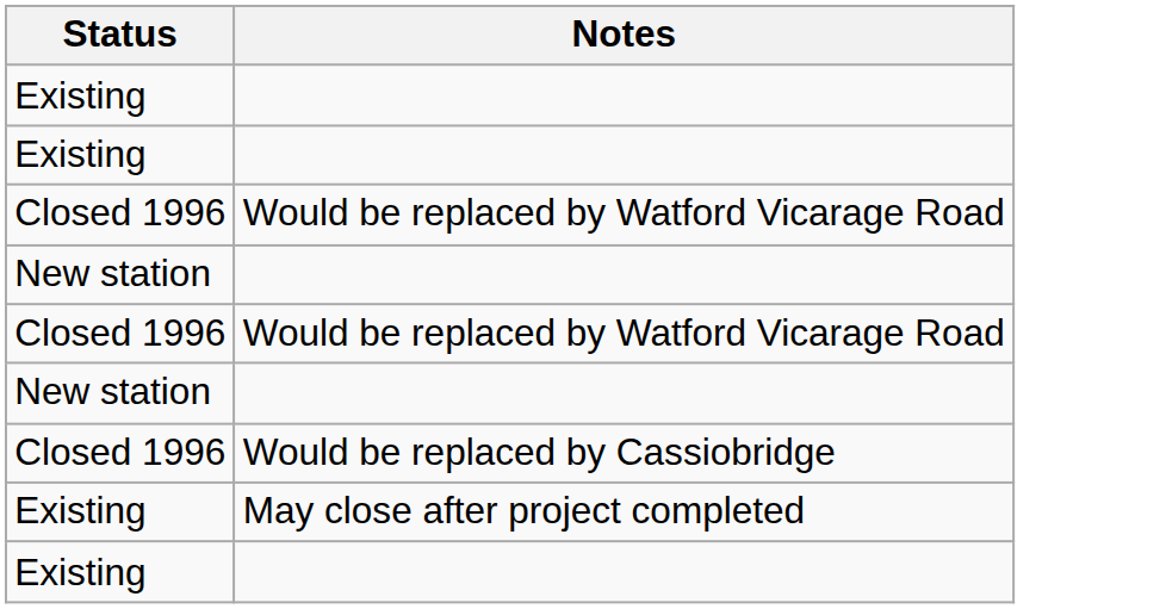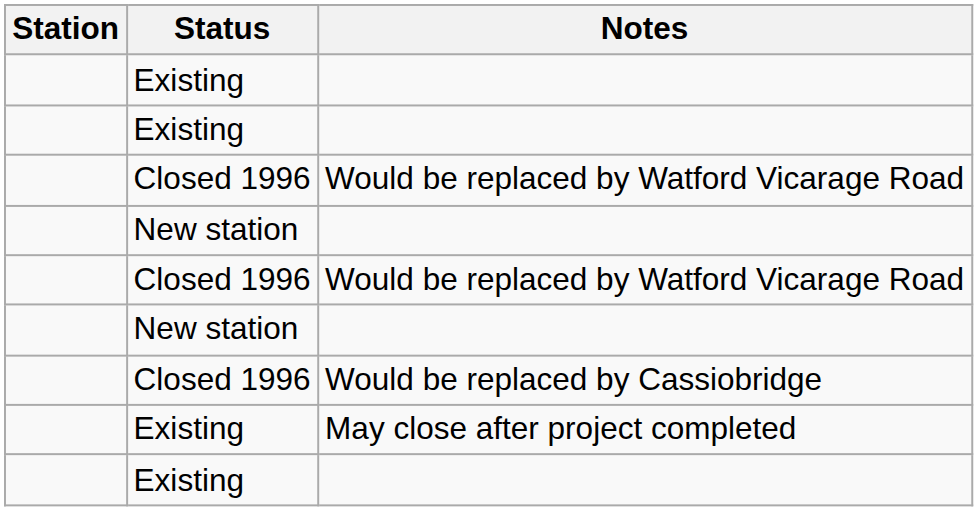+ column: Station
